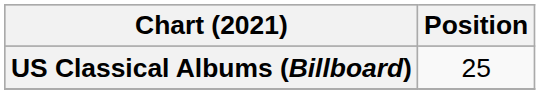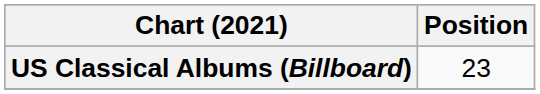US Classical Albums (Billboard) | Position: 25 -> 23
